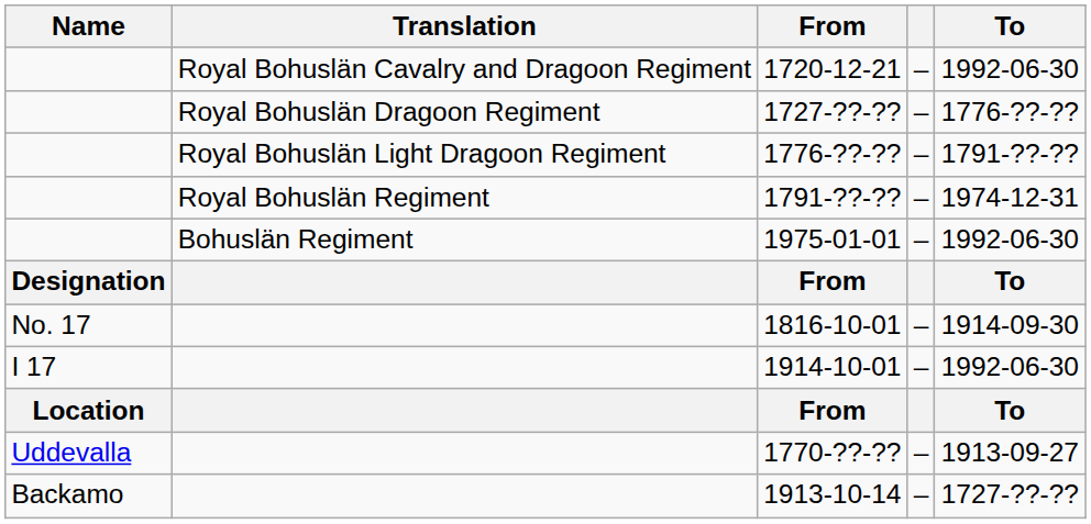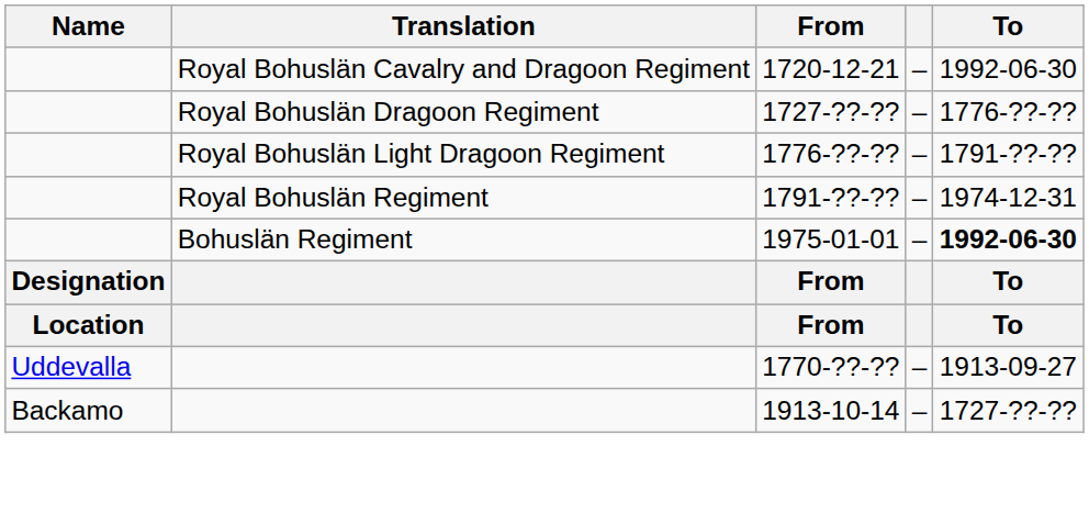1975-01-01 | To: normal -> bold
- row: No. 17 | 1816-10-01 | – | 1914-09-30
- row: I 17 | 1914-10-01 | – | 1992-06-30
